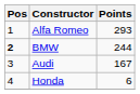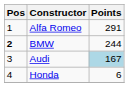Alfa Romeo | Points: 293 -> 291
Audi | Points: no background -> lightblue background
